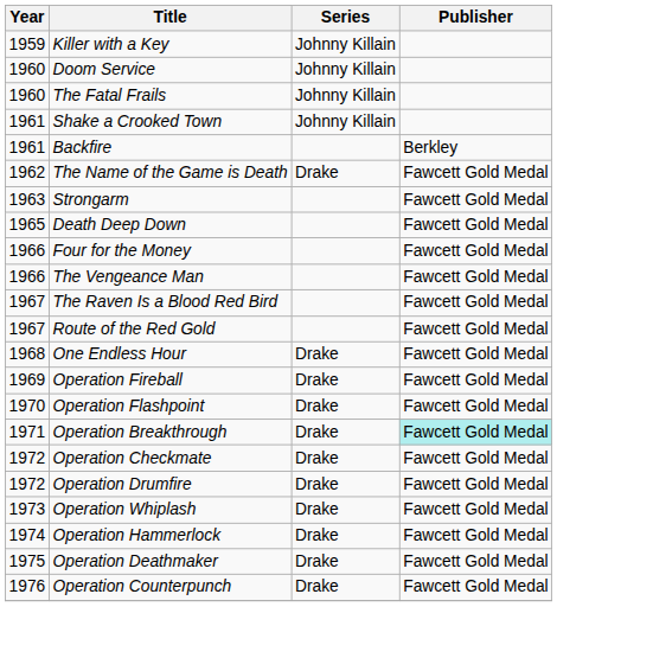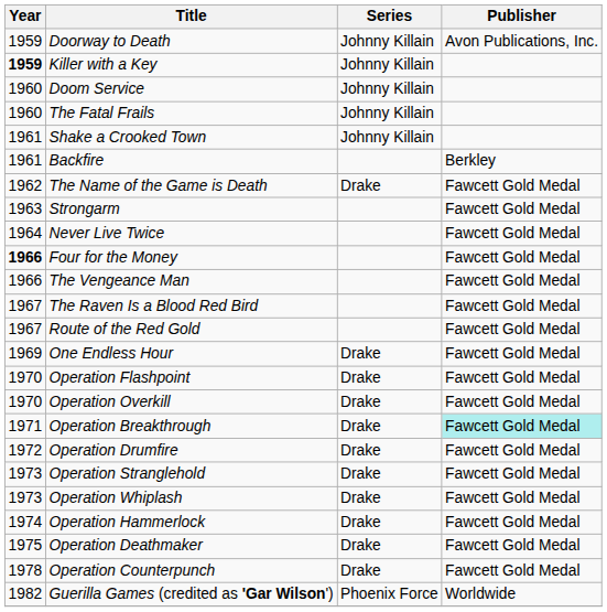+ row: 1959 | Doorway to Death | Johnny Killain | Avon Publications, Inc.
Killer with a Key | Year: normal -> bold
+ row: 1964 | Never Live Twice | Fawcett Gold Medal
- row: 1965 | Death Deep Down | Fawcett Gold Medal
Four for the Money | Year: normal -> bold
One Endless Hour | Year: 1968 -> 1969
- row: 1969 | Operation Fireball | Drake | Fawcett Gold Medal
+ row: 1970 | Operation Overkill | Drake | Fawcett Gold Medal
- row: 1972 | Operation Checkmate | Drake | Fawcett Gold Medal
+ row: 1973 | Operation Stranglehold | Drake | Fawcett Gold Medal
Operation Counterpunch | Year: 1976 -> 1978
+ row: 1982 | Guerilla Games (credited as 'Gar Wilson') | Phoenix Force | Worldwide
